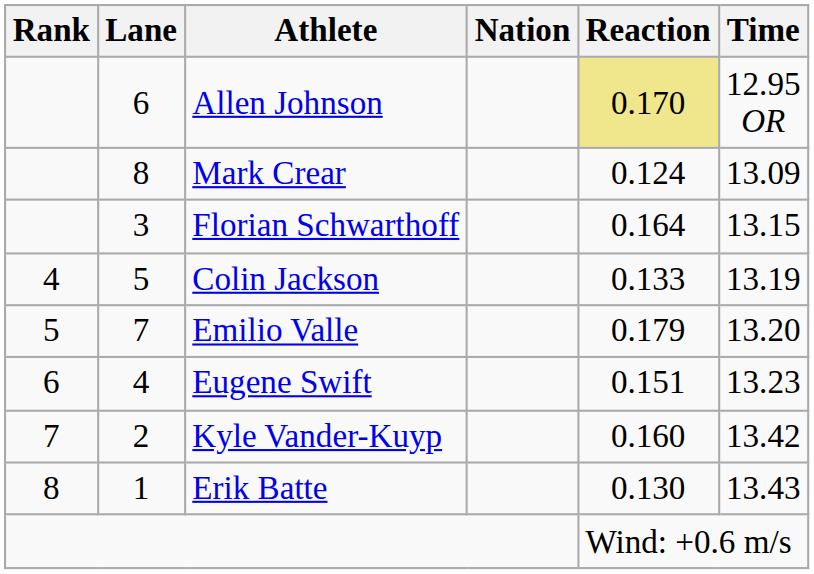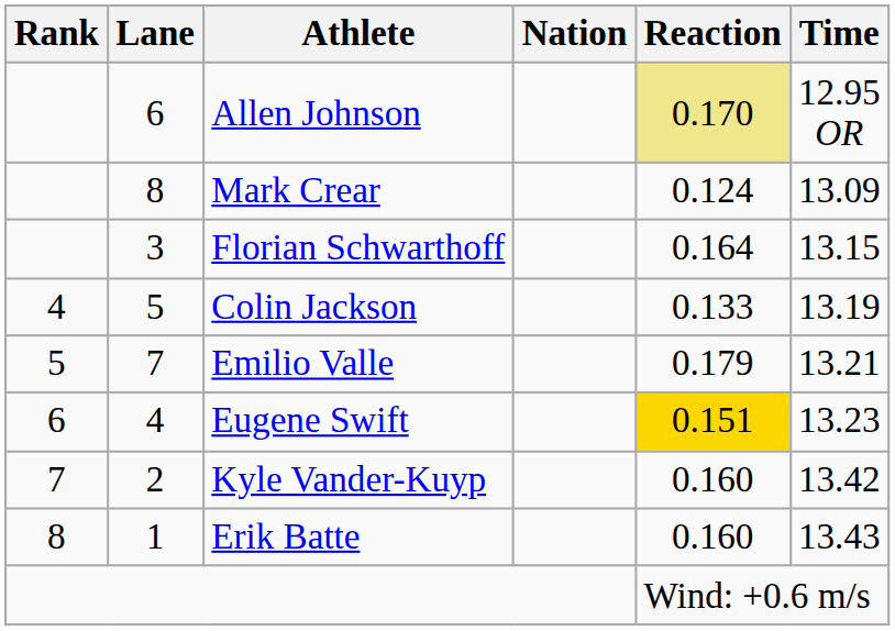Emilio Valle | Time: 13.20 -> 13.21
Eugene Swift | Reaction: no background -> gold background
Erik Batte | Reaction: 0.130 -> 0.160
